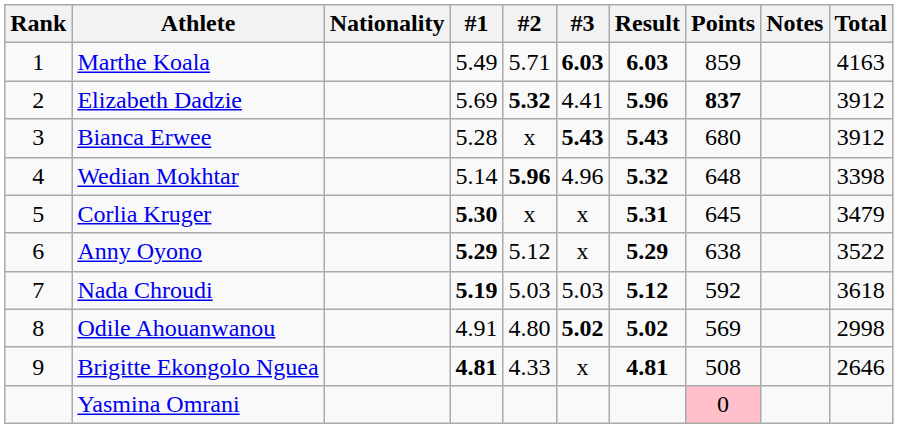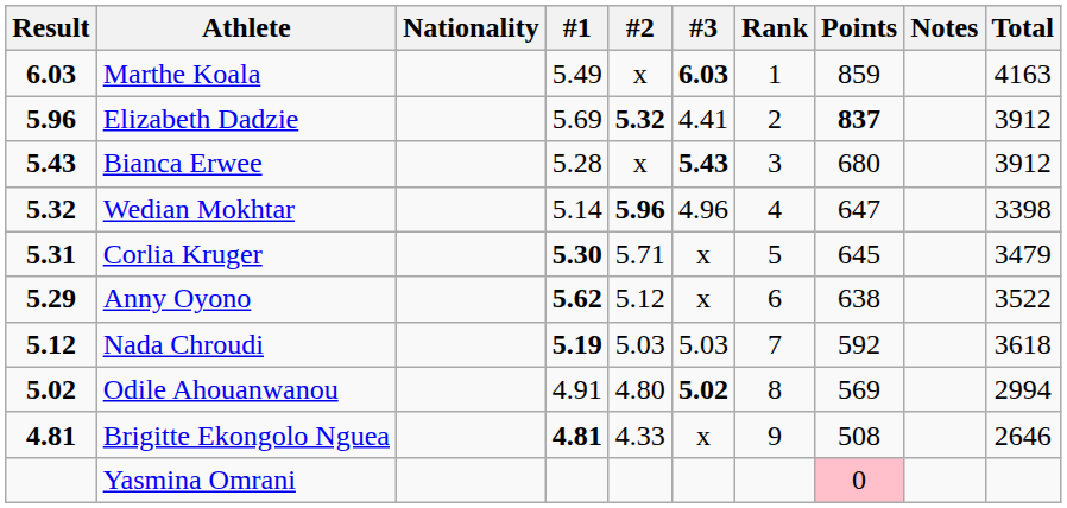columns swapped: Rank <-> Result
Marthe Koala | #2: 5.71 -> x
Wedian Mokhtar | Points: 648 -> 647
Corlia Kruger | #2: x -> 5.71
Anny Oyono | #1: 5.29 -> 5.62
Odile Ahouanwanou | Total: 2998 -> 2994
